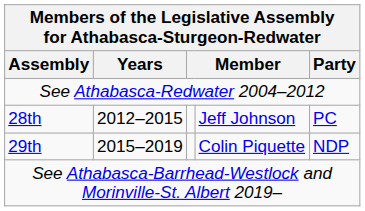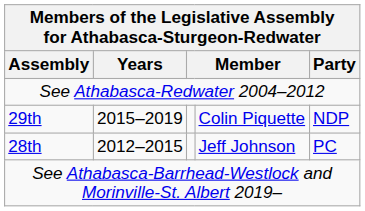rows swapped: 28th <-> 29th
